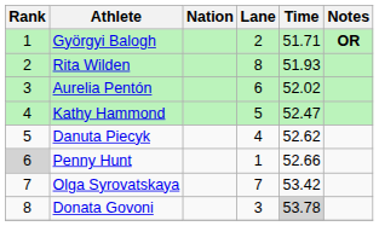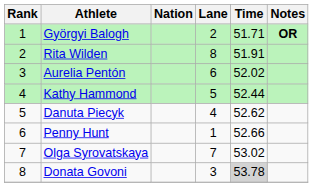Rita Wilden | Time: 51.93 -> 51.91
Kathy Hammond | Time: 52.47 -> 52.44
Penny Hunt | Rank: lightgrey background -> no background
Olga Syrovatskaya | Time: 53.42 -> 53.02
